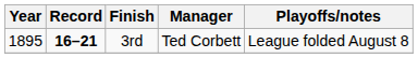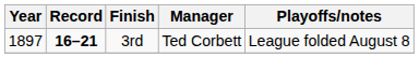3rd | Year: 1895 -> 1897
